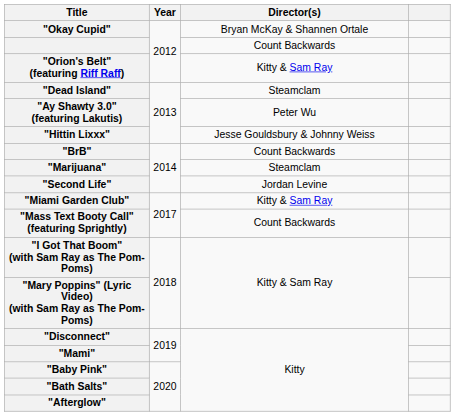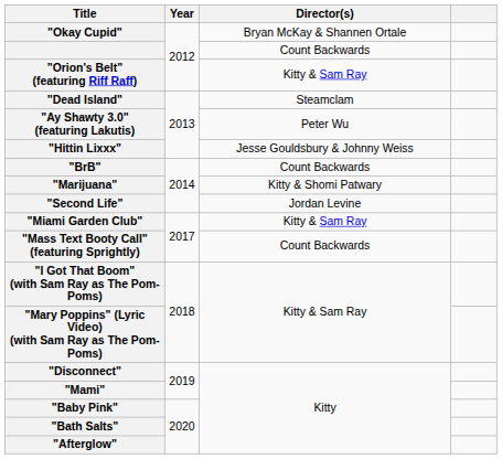"Marijuana" | Director(s): Steamclam -> Kitty & Shomi Patwary
